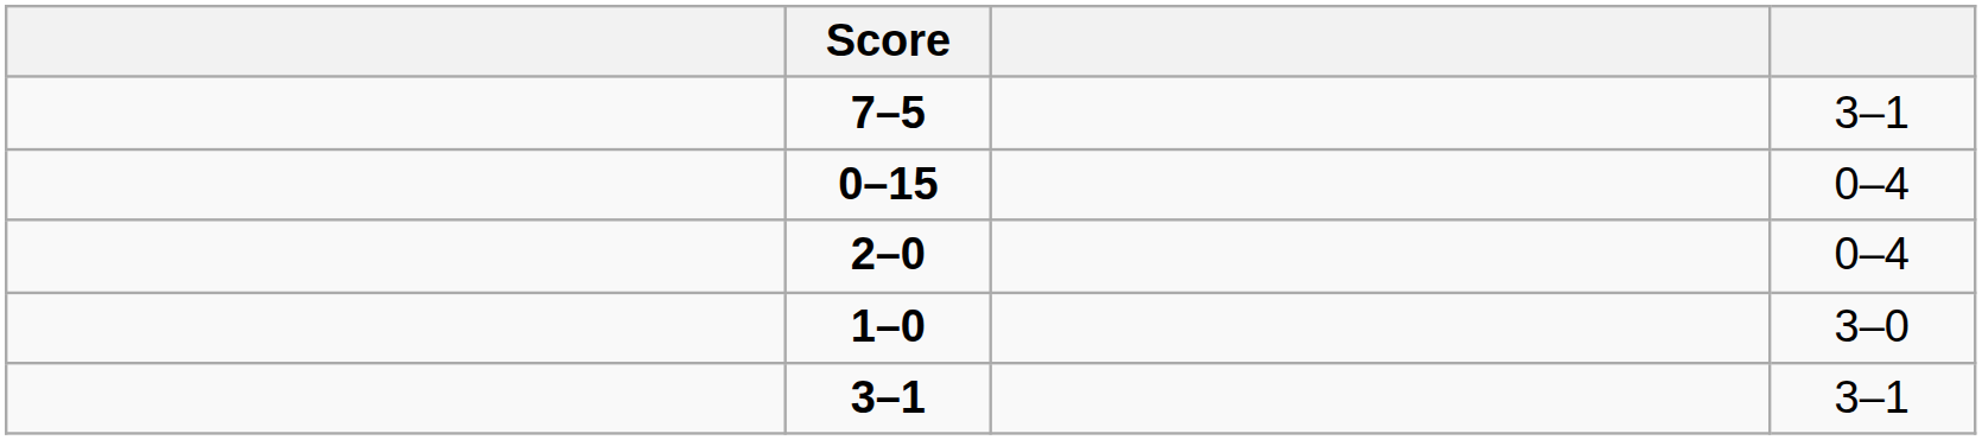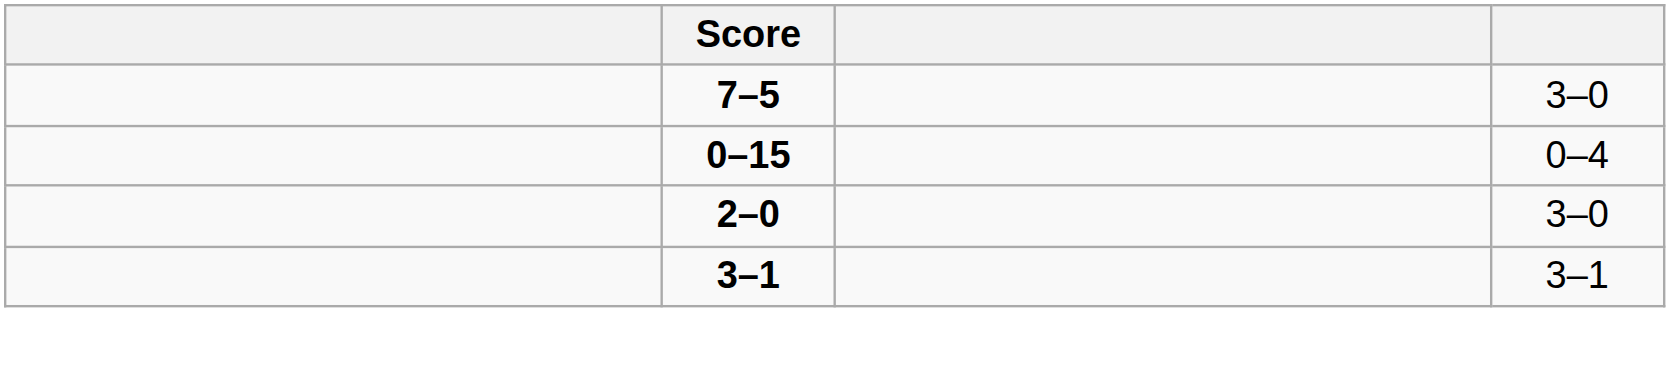7–5 | column 4: 3–1 -> 3–0
2–0 | column 4: 0–4 -> 3–0
- row: 1–0 | 3–0
